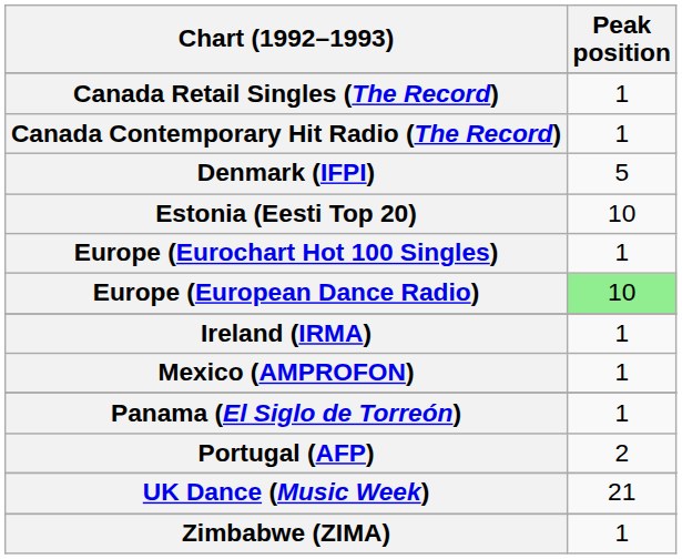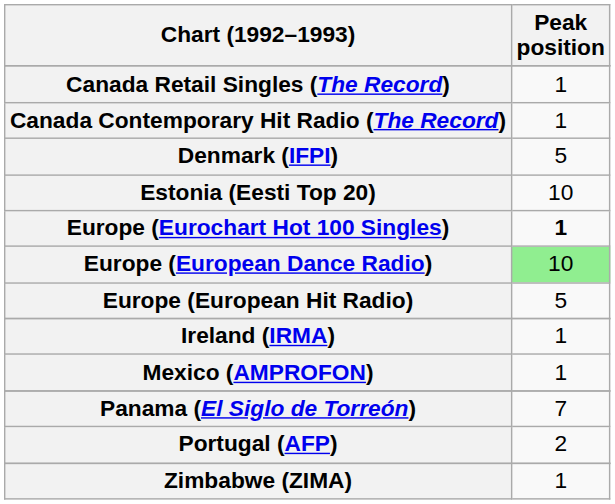Europe (Eurochart Hot 100 Singles) | Peak position: normal -> bold
+ row: Europe (European Hit Radio) | 5
Panama (El Siglo de Torreón) | Peak position: 1 -> 7
- row: UK Dance (Music Week) | 21
